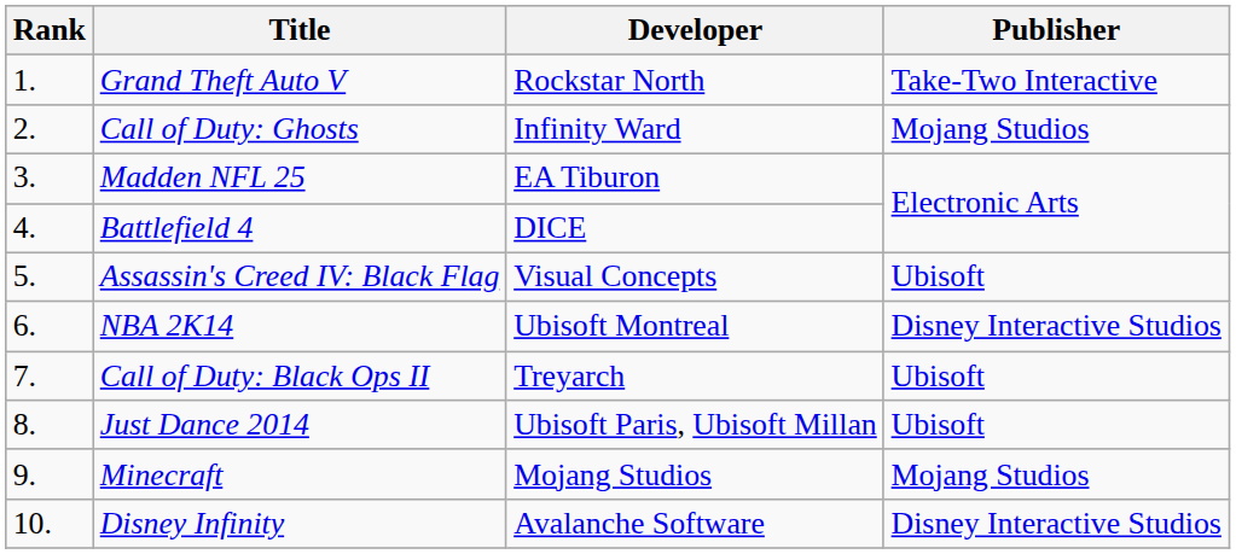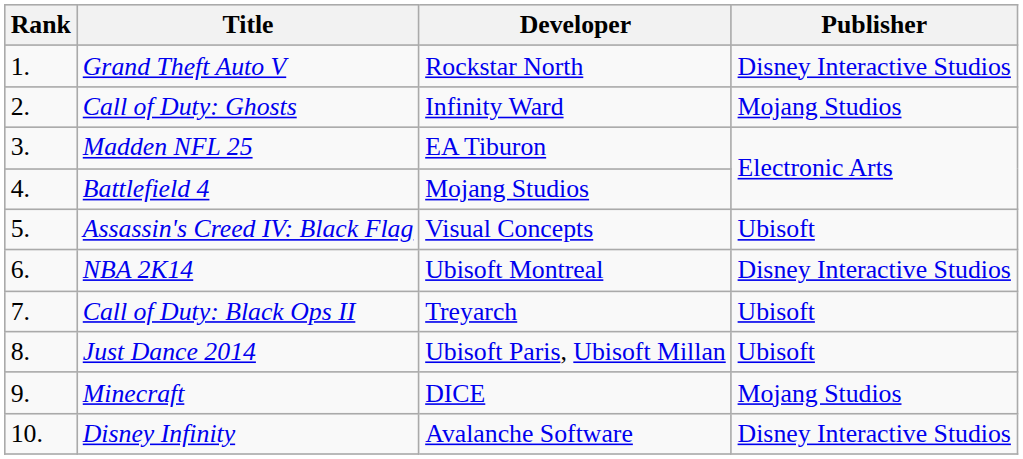Grand Theft Auto V | Publisher: Take-Two Interactive -> Disney Interactive Studios
Battlefield 4 | Developer: DICE -> Mojang Studios
Minecraft | Developer: Mojang Studios -> DICE
